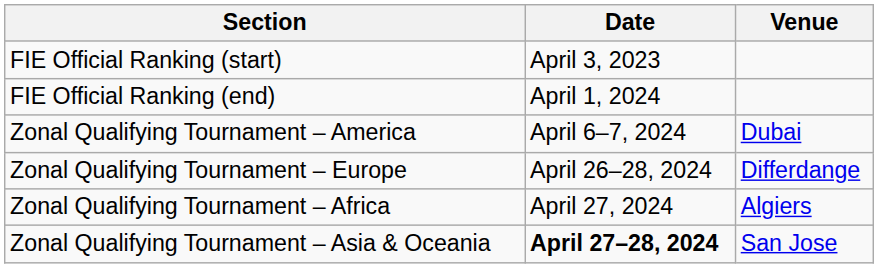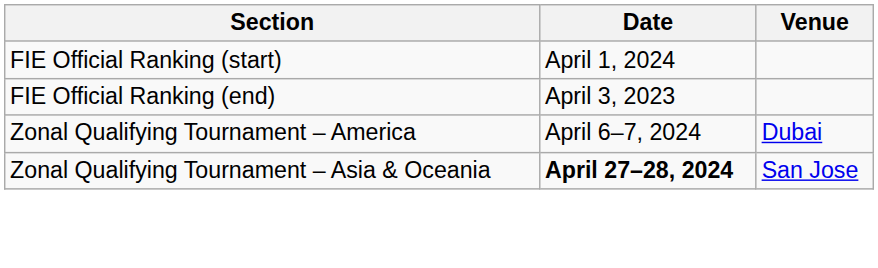FIE Official Ranking (start) | Date: April 3, 2023 -> April 1, 2024
FIE Official Ranking (end) | Date: April 1, 2024 -> April 3, 2023
- row: Zonal Qualifying Tournament – Europe | April 26–28, 2024 | Differdange
- row: Zonal Qualifying Tournament – Africa | April 27, 2024 | Algiers
